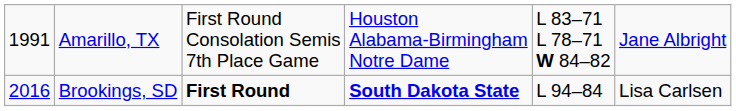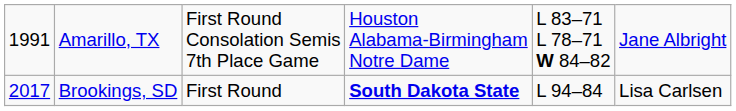Brookings, SD | column 1: 2016 -> 2017
Brookings, SD | column 3: bold -> normal
